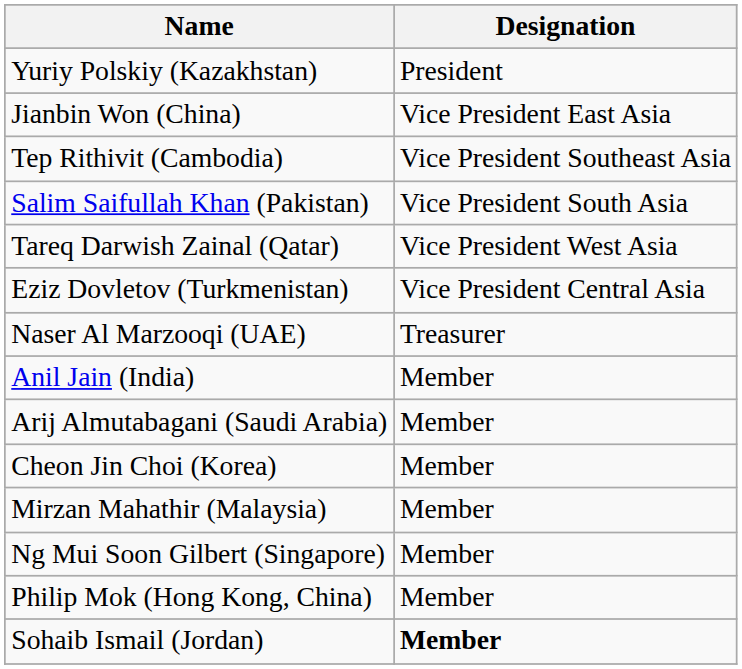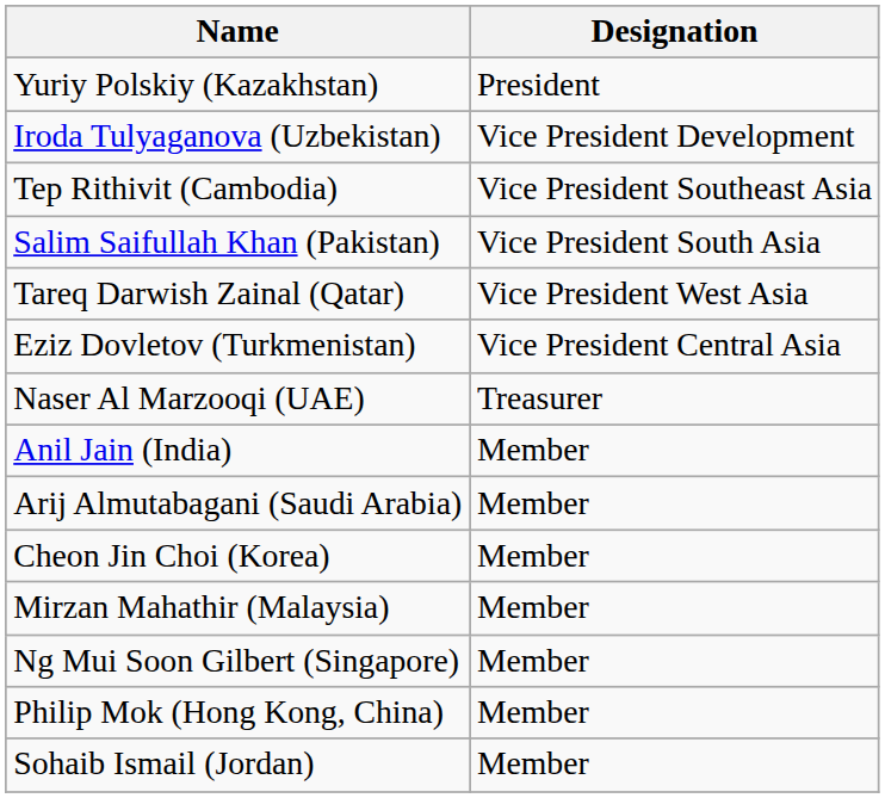+ row: Iroda Tulyaganova (Uzbekistan) | Vice President Development
- row: Jianbin Won (China) | Vice President East Asia
Sohaib Ismail (Jordan) | Designation: bold -> normal
